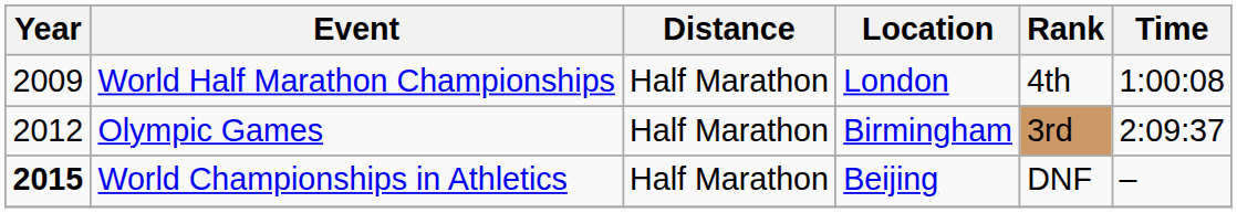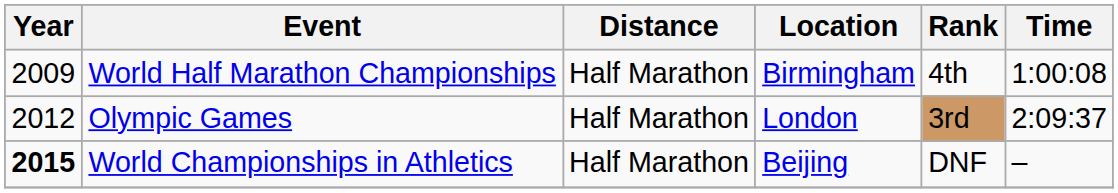World Half Marathon Championships | Location: London -> Birmingham
Olympic Games | Location: Birmingham -> London
